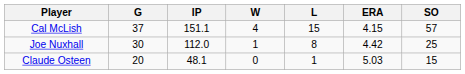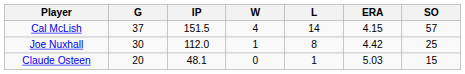Cal McLish | IP: 151.1 -> 151.5
Cal McLish | L: 15 -> 14
